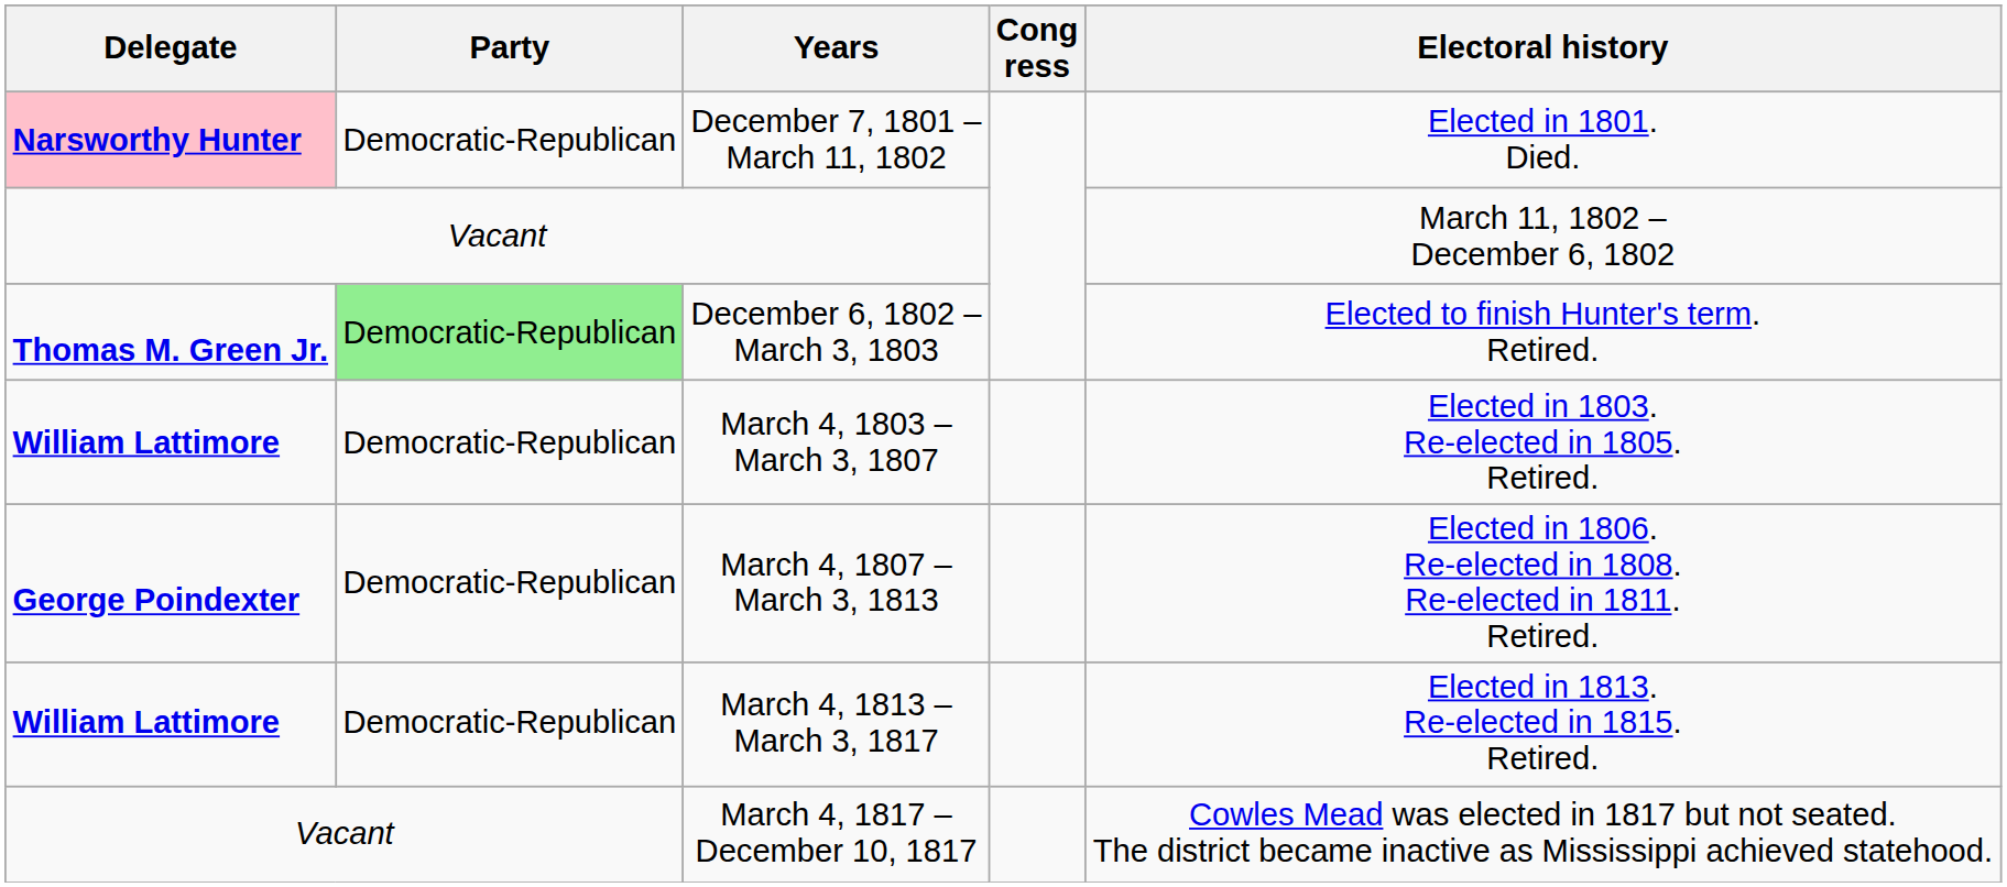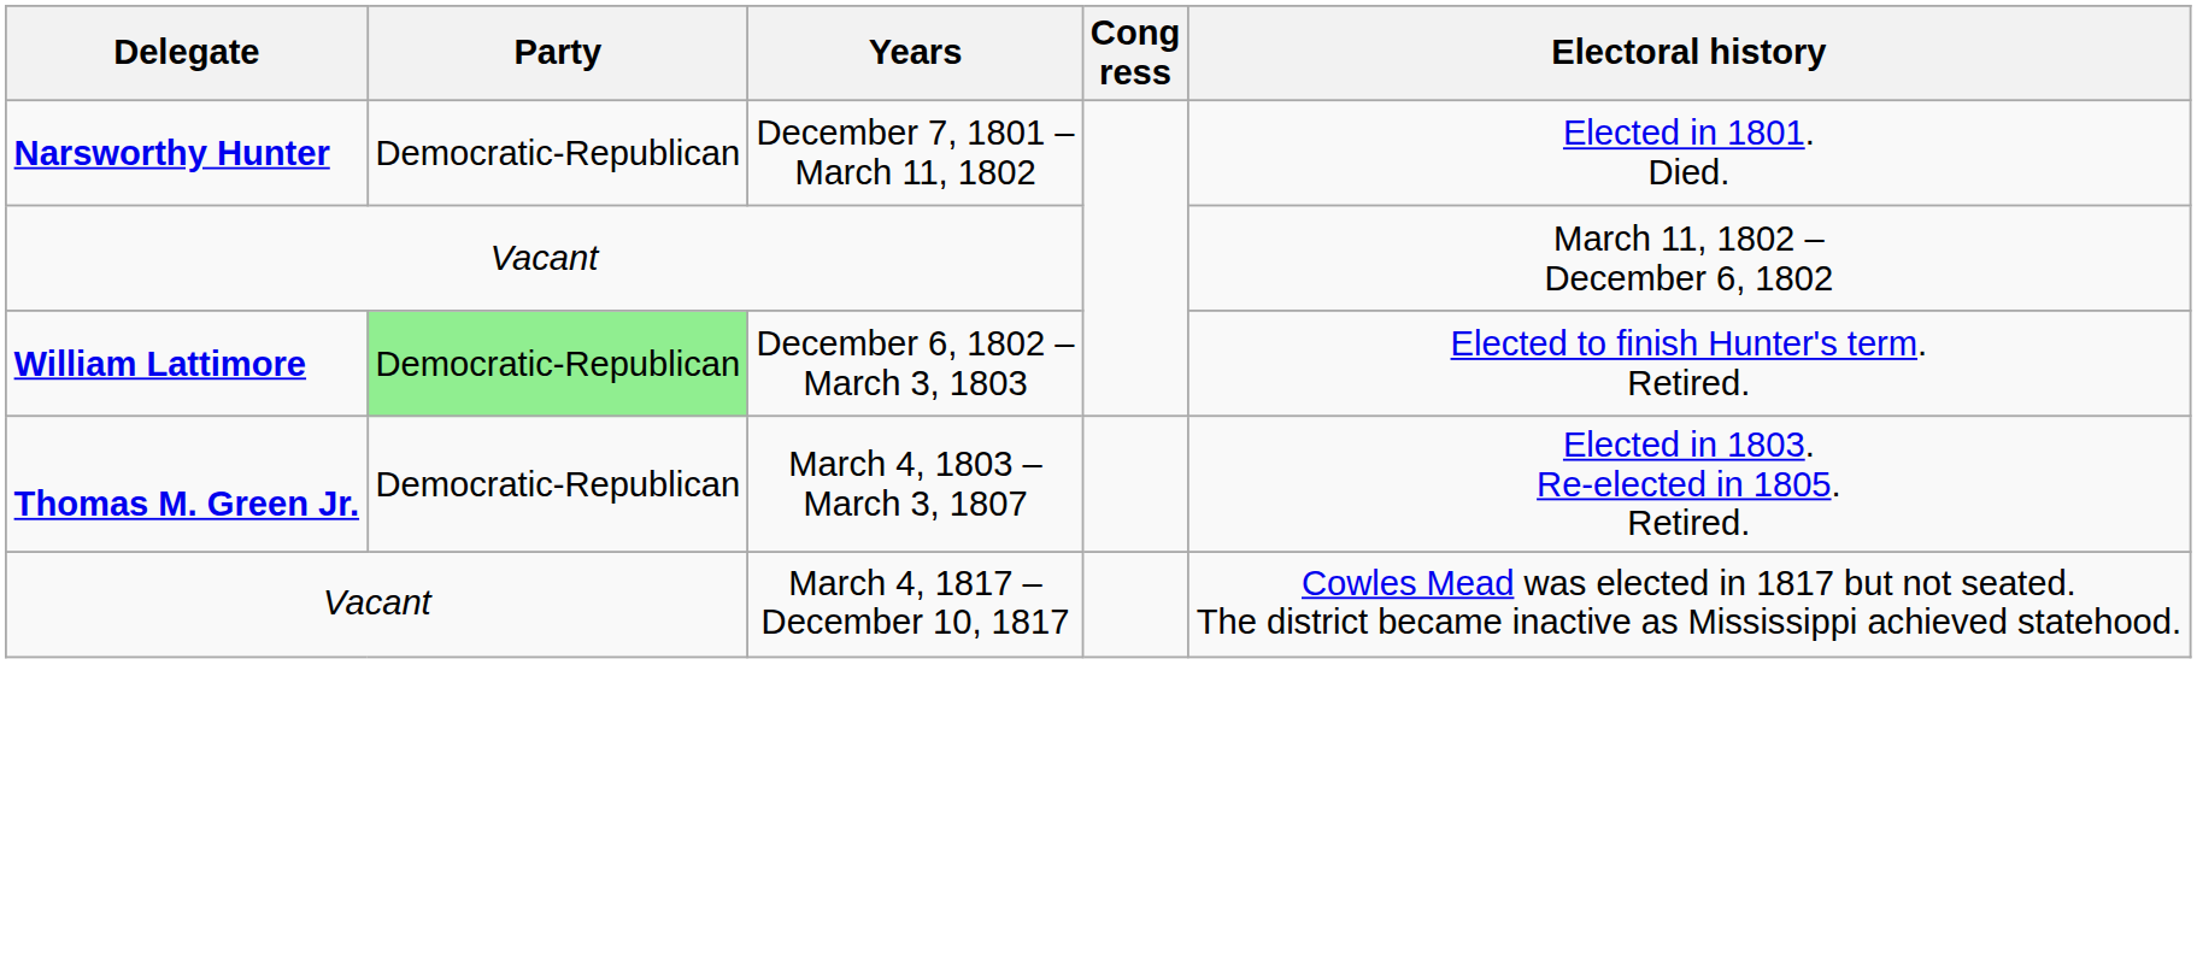December 7, 1801 – March 11, 1802 | Delegate: pink background -> no background
December 6, 1802 – March 3, 1803 | Delegate: Thomas M. Green Jr. -> William Lattimore
March 4, 1803 – March 3, 1807 | Delegate: William Lattimore -> Thomas M. Green Jr.
- row: George Poindexter | Democratic-Republican | March 4, 1807 – March 3, 1813 | Elected in 1806. Re-elected in 1808. Re-elected in 1811. Retired.
- row: William Lattimore | Democratic-Republican | March 4, 1813 – March 3, 1817 | Elected in 1813. Re-elected in 1815. Retired.
